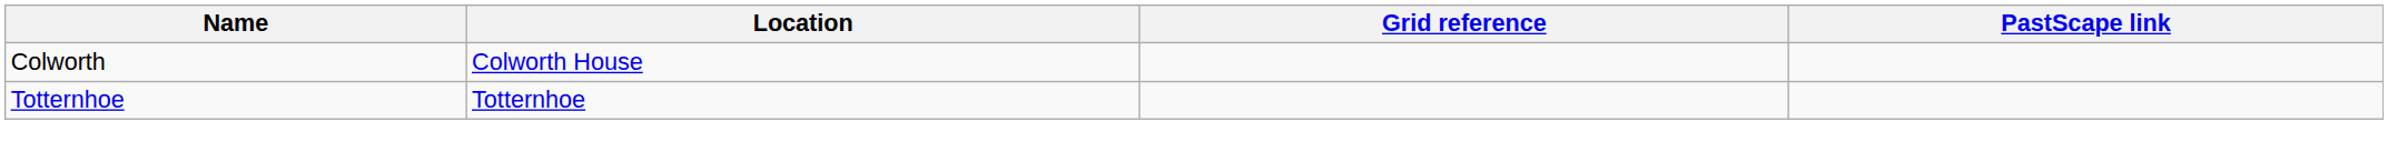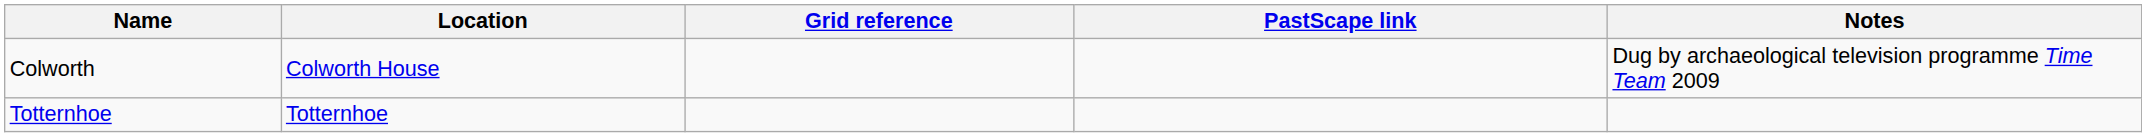+ column: Notes | Dug by archaeological television programme Time Team 2009
